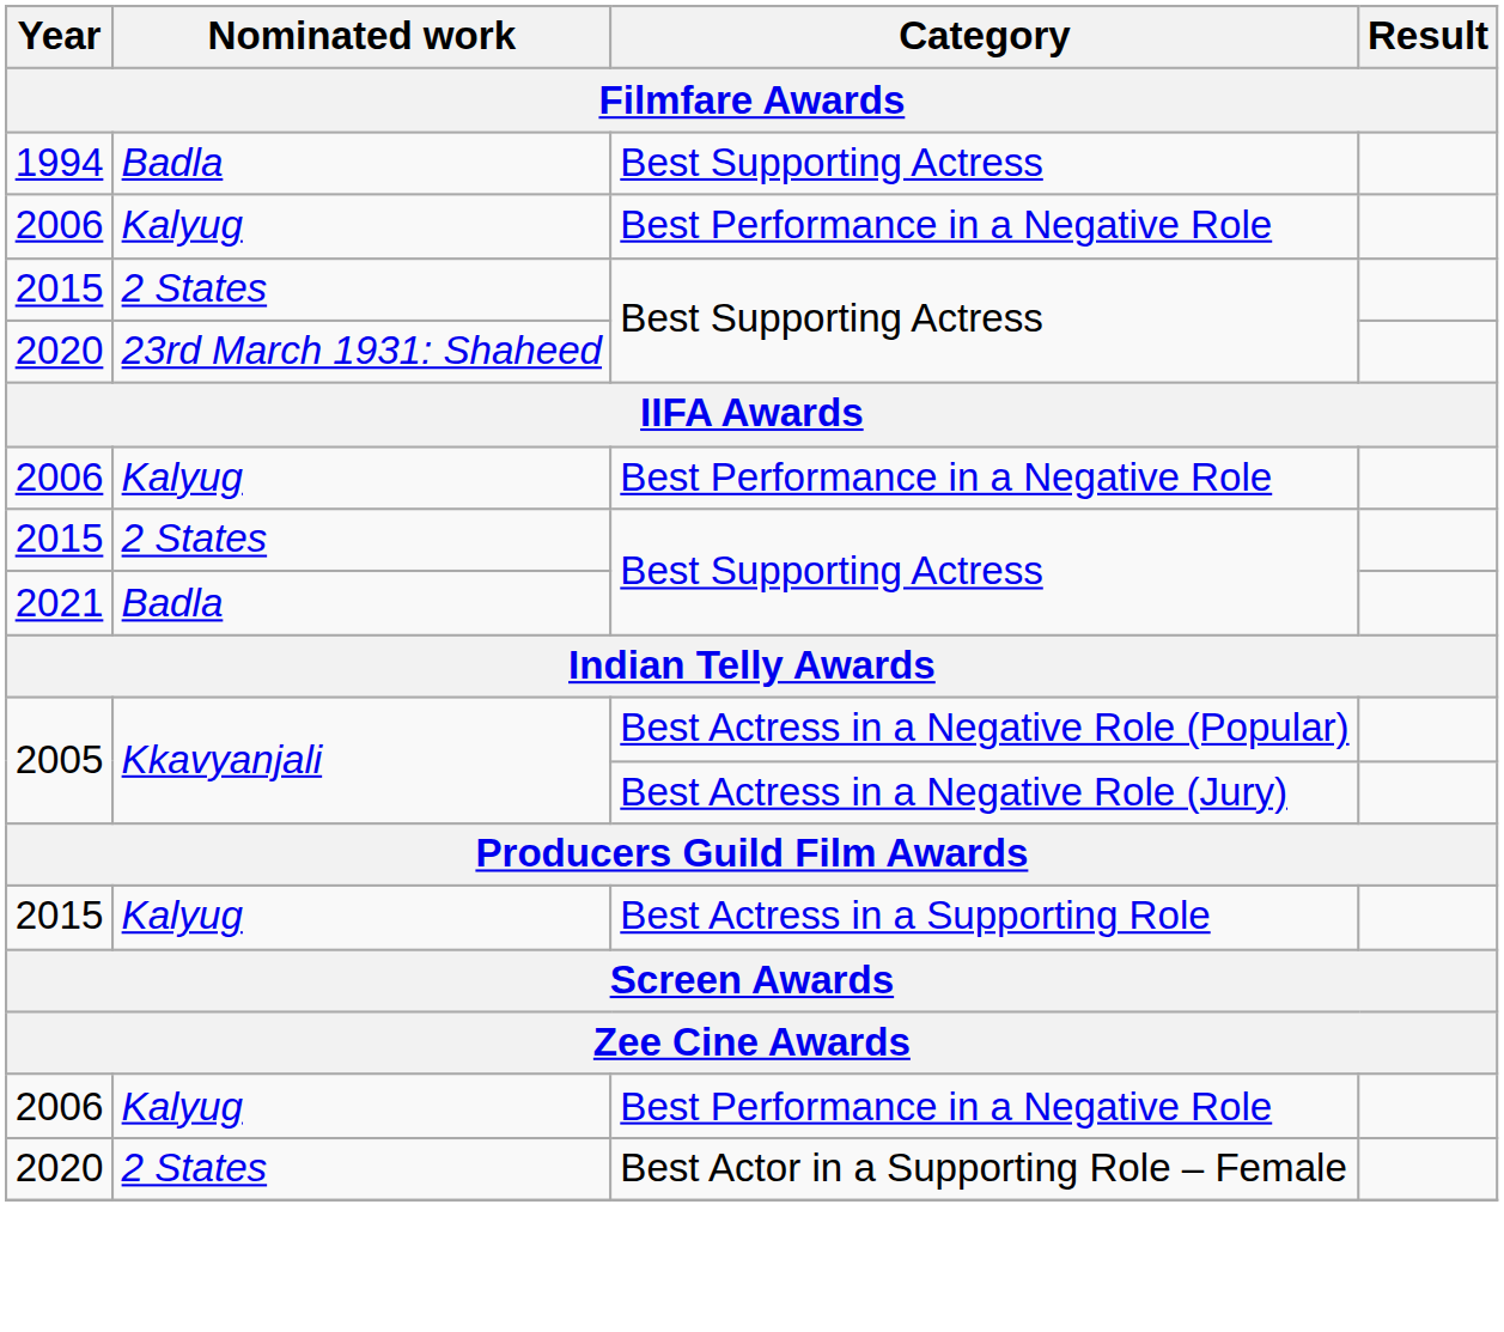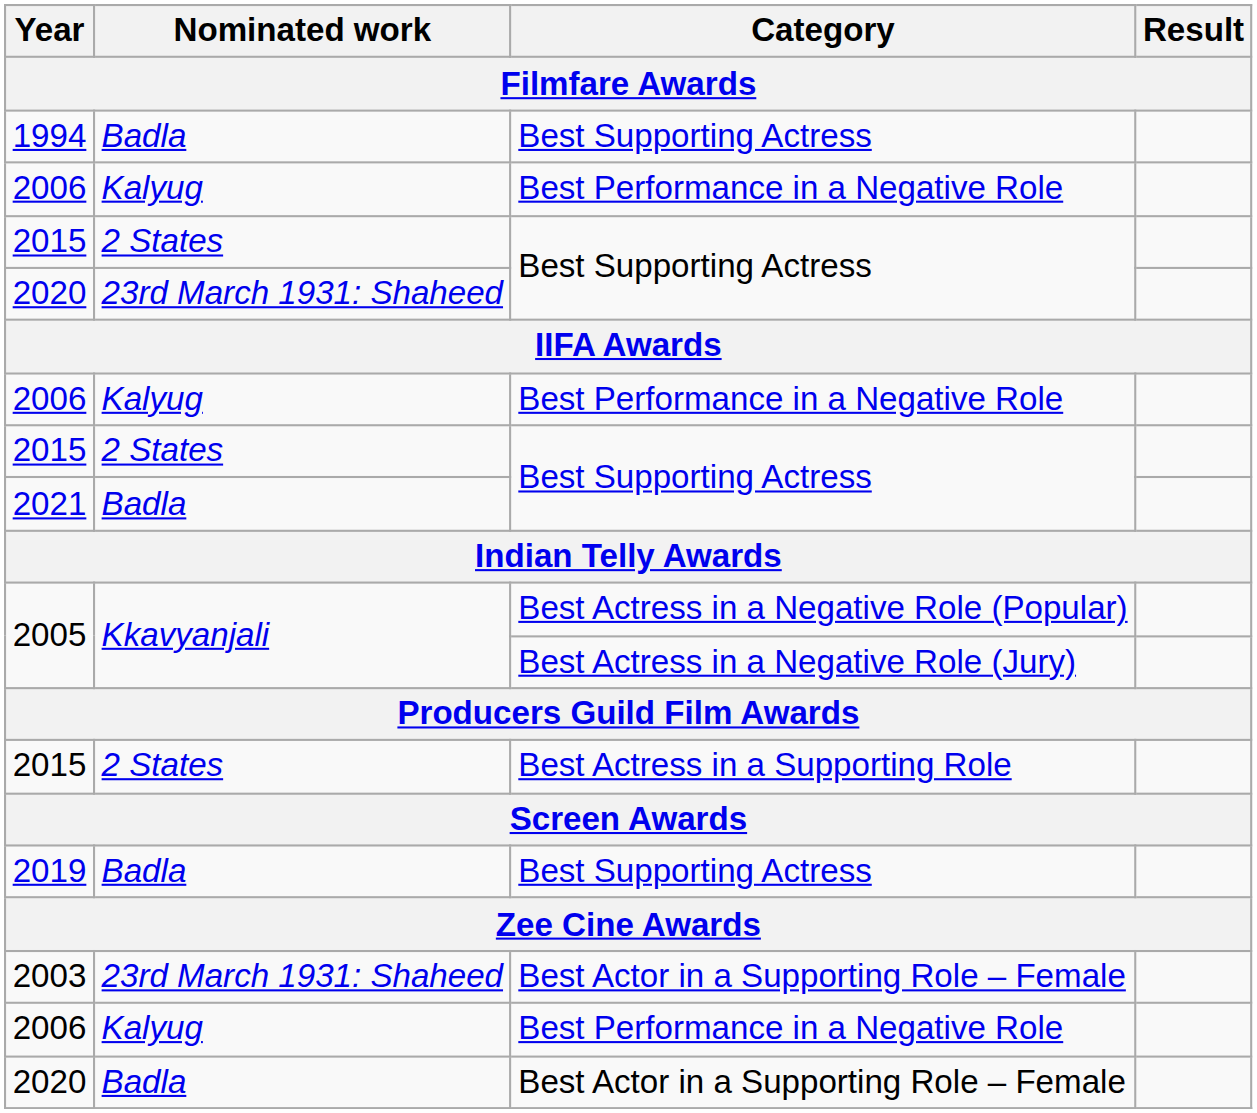2015 / Best Actress in a Supporting Role | Nominated work: Kalyug -> 2 States
+ row: 2019 | Badla | Best Supporting Actress
+ row: 2003 | 23rd March 1931: Shaheed | Best Actor in a Supporting Role – Female
2020 / Best Actor in a Supporting Role – Female | Nominated work: 2 States -> Badla
